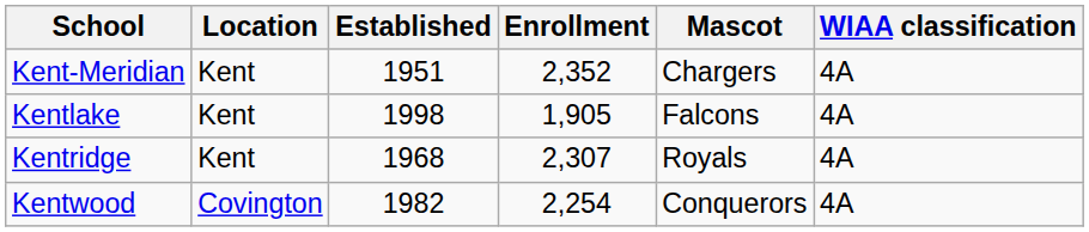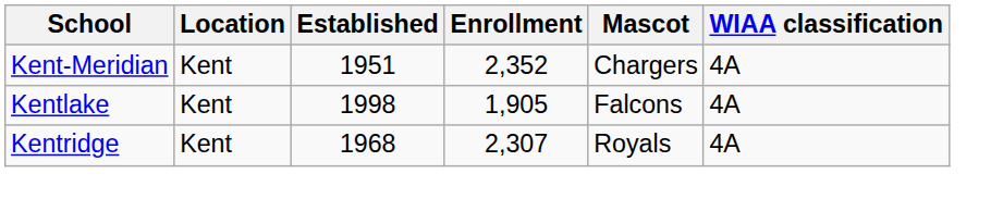- row: Kentwood | Covington | 1982 | 2,254 | Conquerors | 4A
